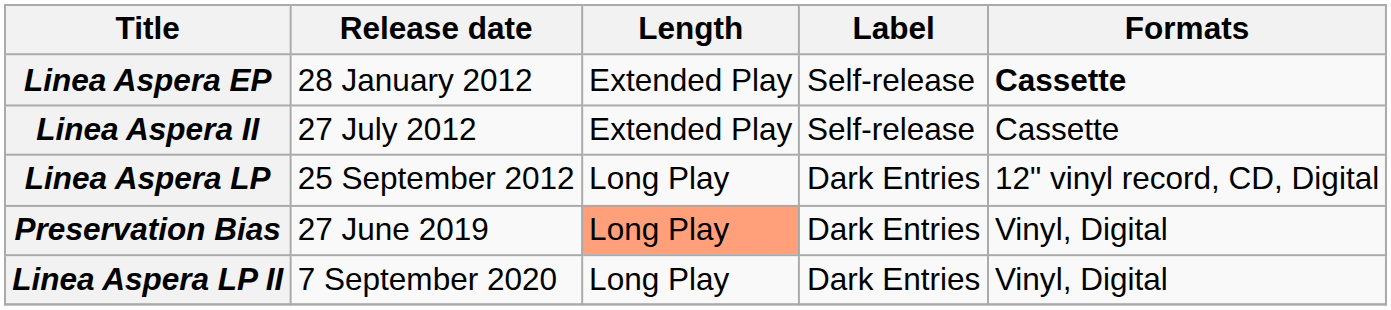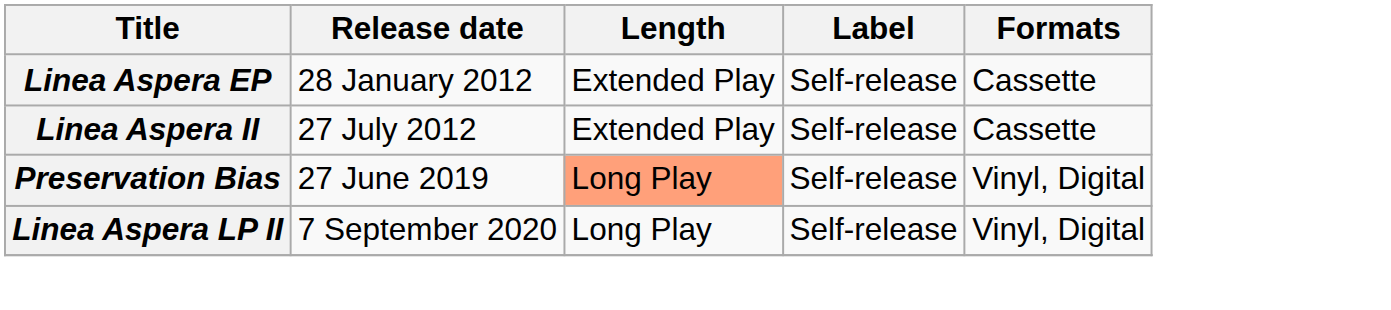Linea Aspera EP | Formats: bold -> normal
- row: Linea Aspera LP | 25 September 2012 | Long Play | Dark Entries | 12" vinyl record, CD, Digital
Preservation Bias | Label: Dark Entries -> Self-release
Linea Aspera LP II | Label: Dark Entries -> Self-release
